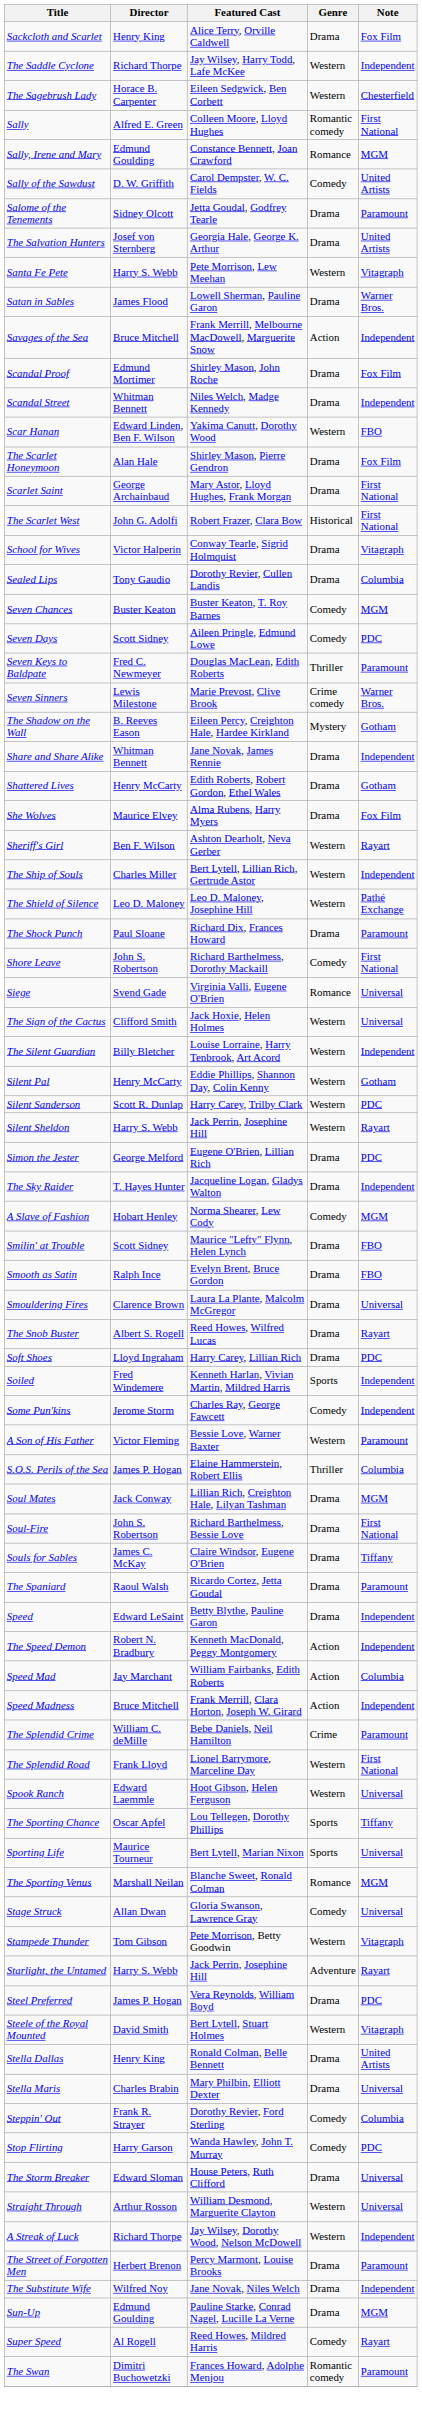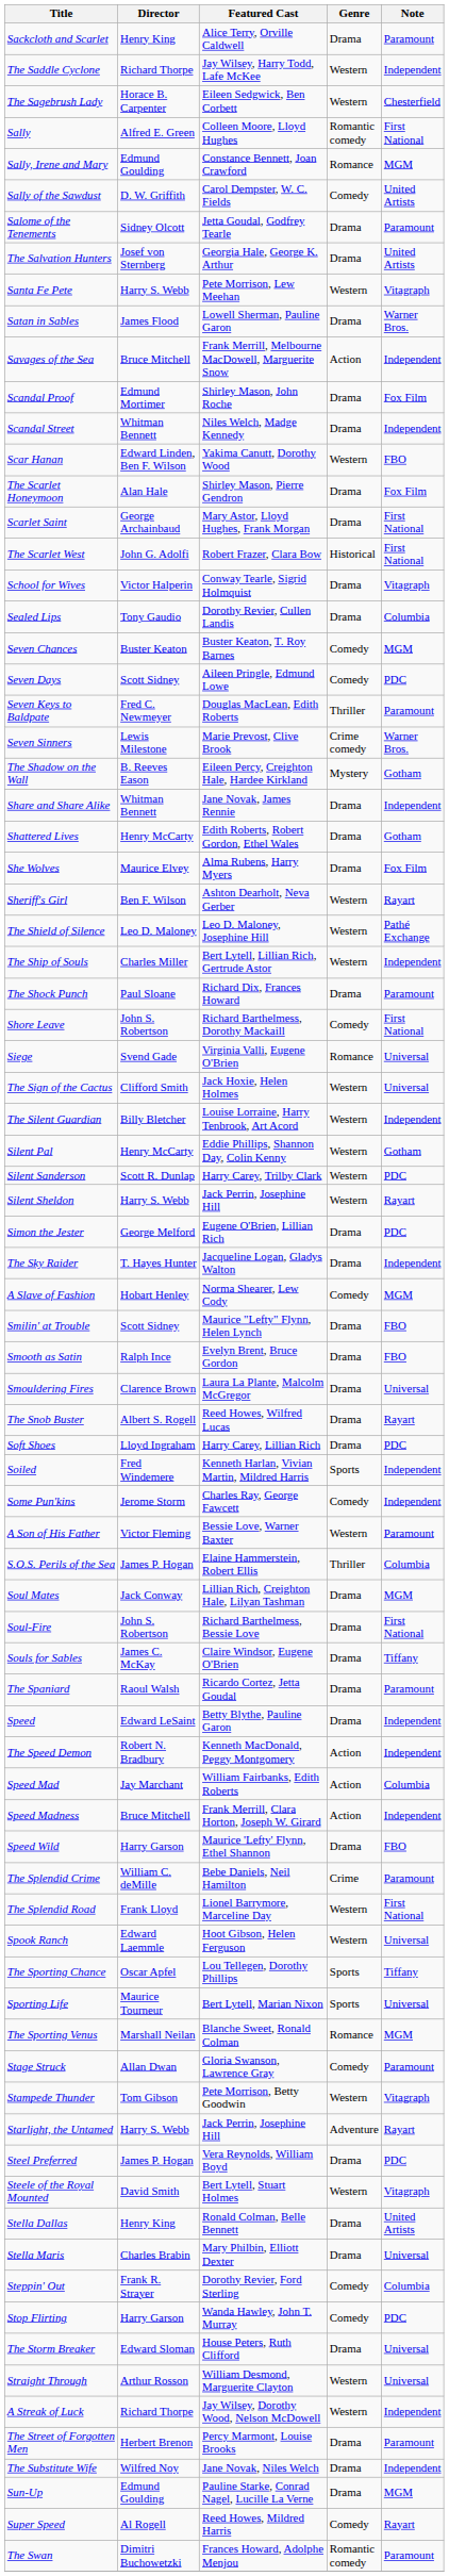Sackcloth and Scarlet | Note: Fox Film -> Paramount
rows swapped: The Shield of Silence <-> The Ship of Souls
+ row: Speed Wild | Harry Garson | Maurice 'Lefty' Flynn, Ethel Shannon | Drama | FBO
Stage Struck | Note: Universal -> Paramount
